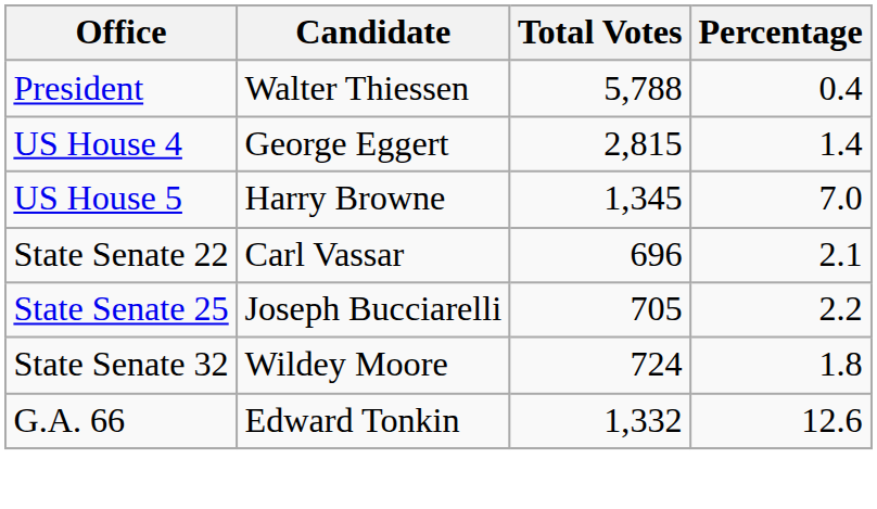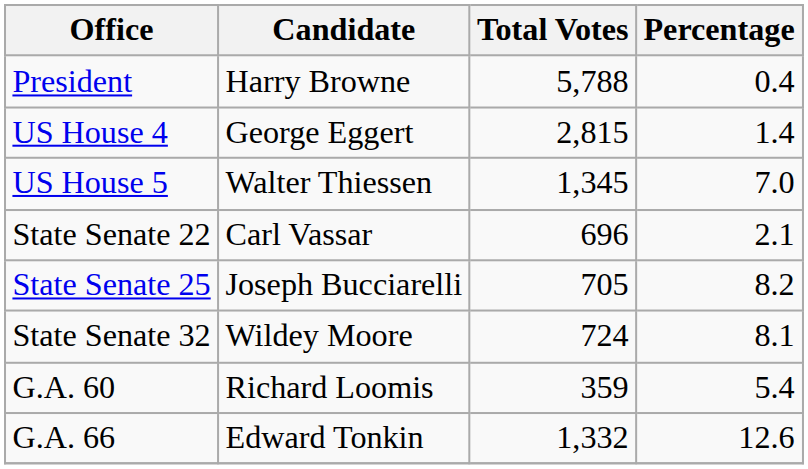President | Candidate: Walter Thiessen -> Harry Browne
US House 5 | Candidate: Harry Browne -> Walter Thiessen
State Senate 25 | Percentage: 2.2 -> 8.2
State Senate 32 | Percentage: 1.8 -> 8.1
+ row: G.A. 60 | Richard Loomis | 359 | 5.4
